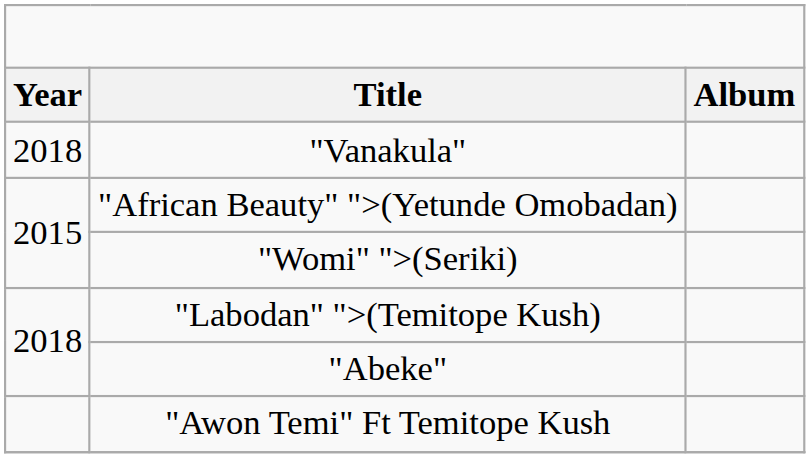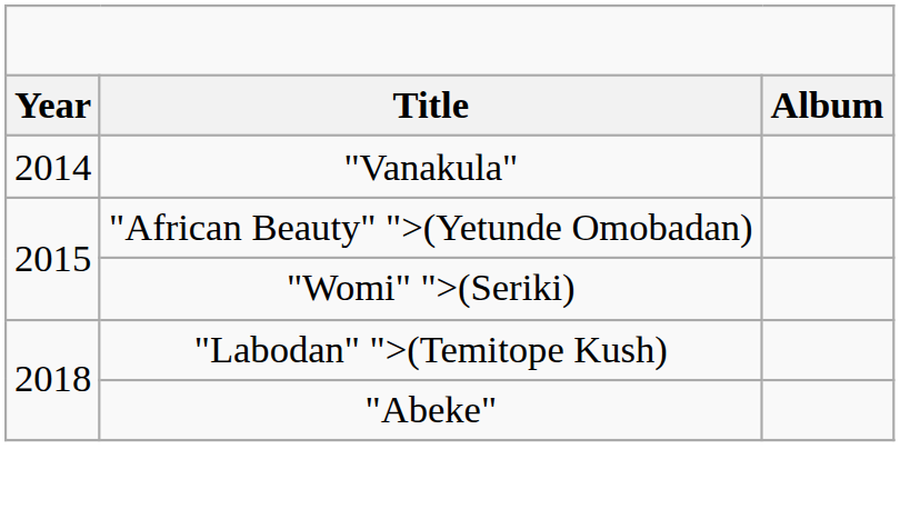"Vanakula" | column 1: 2018 -> 2014
- row: "Awon Temi" Ft Temitope Kush
